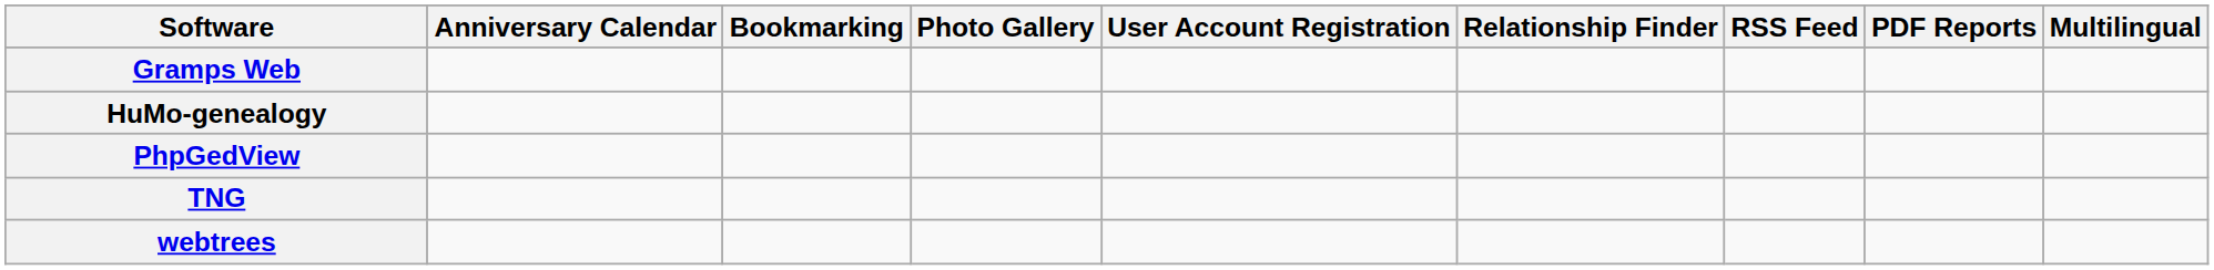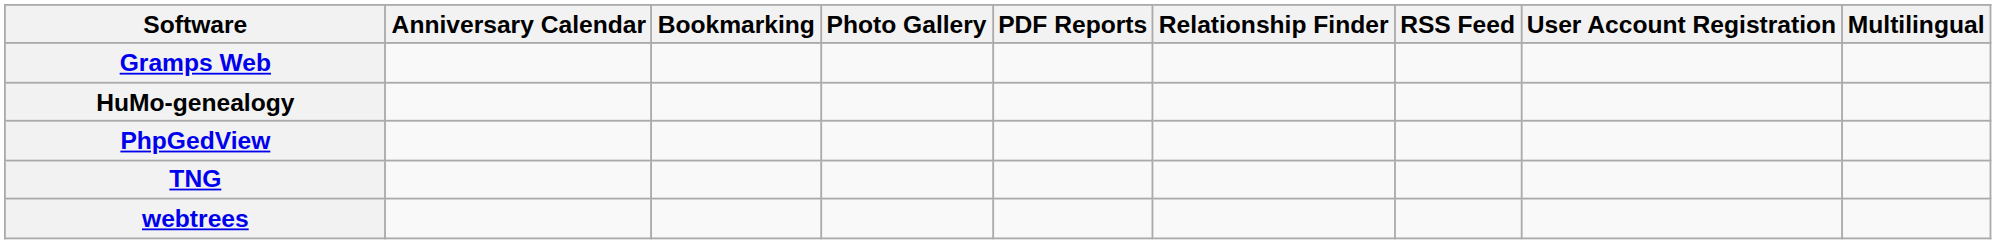columns swapped: PDF Reports <-> User Account Registration
